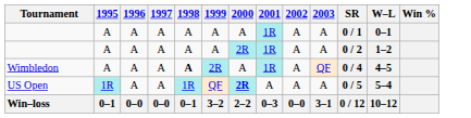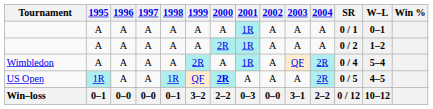+ column: 2004 | A | A | 2R | 2R | 2–2
Wimbledon | 1998: bold -> normal
Wimbledon | W–L: 4–5 -> 5–4
US Open | W–L: 5–4 -> 4–5
